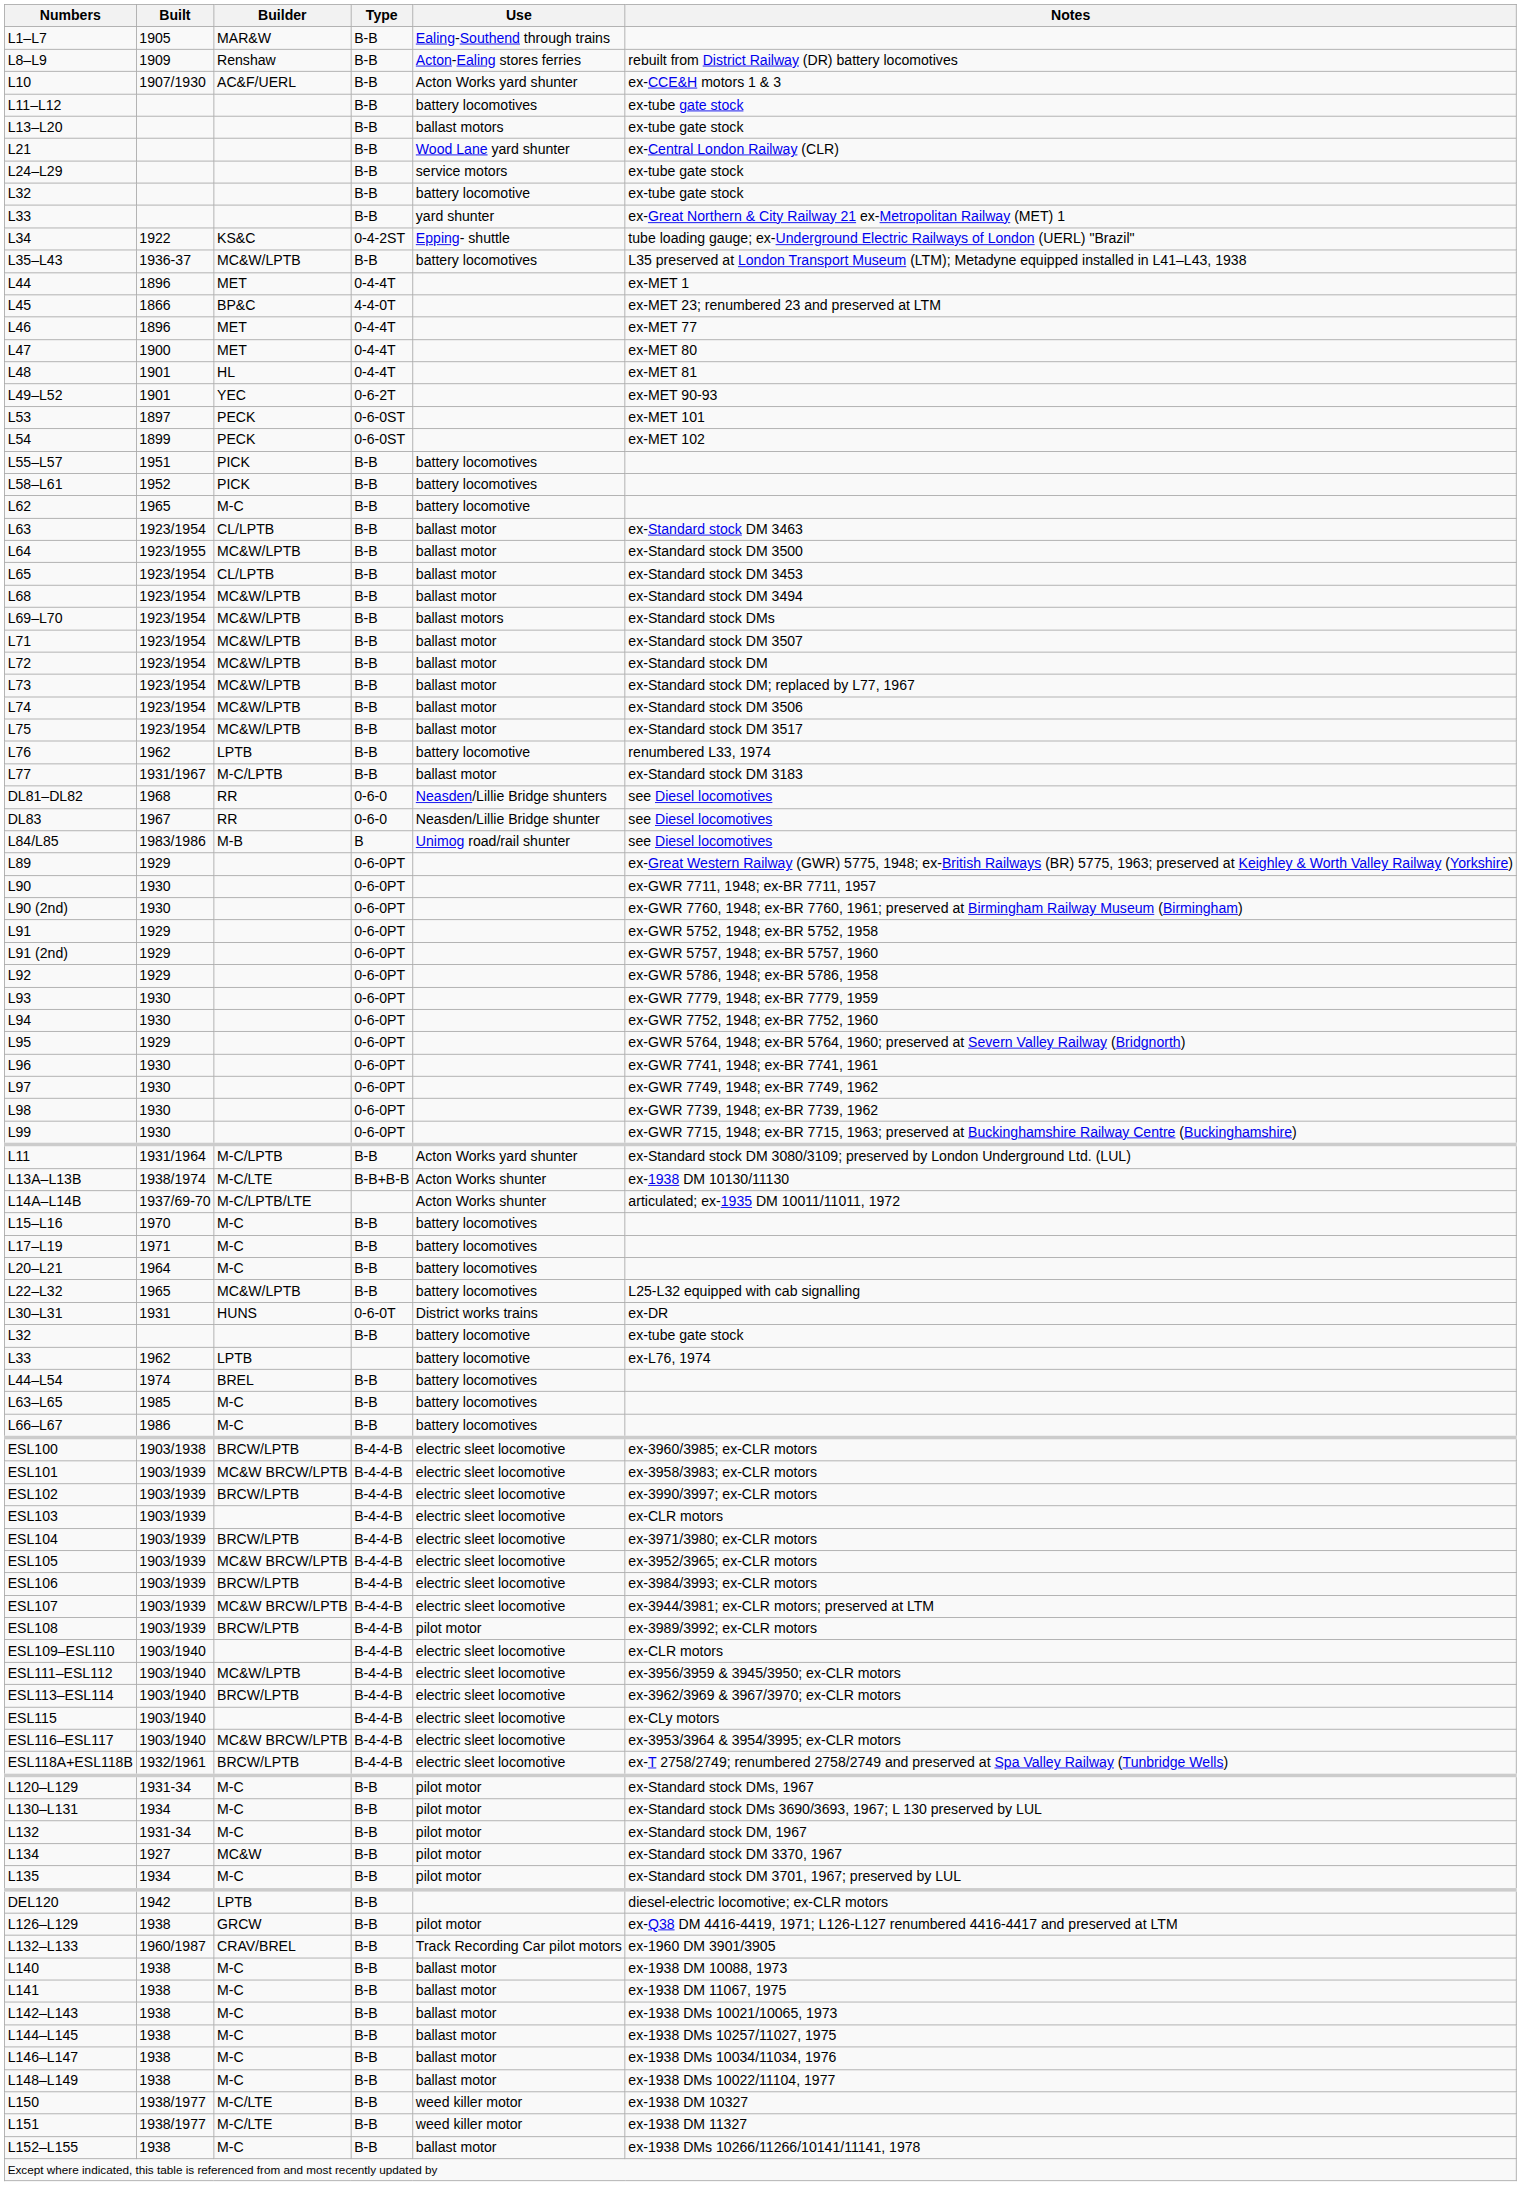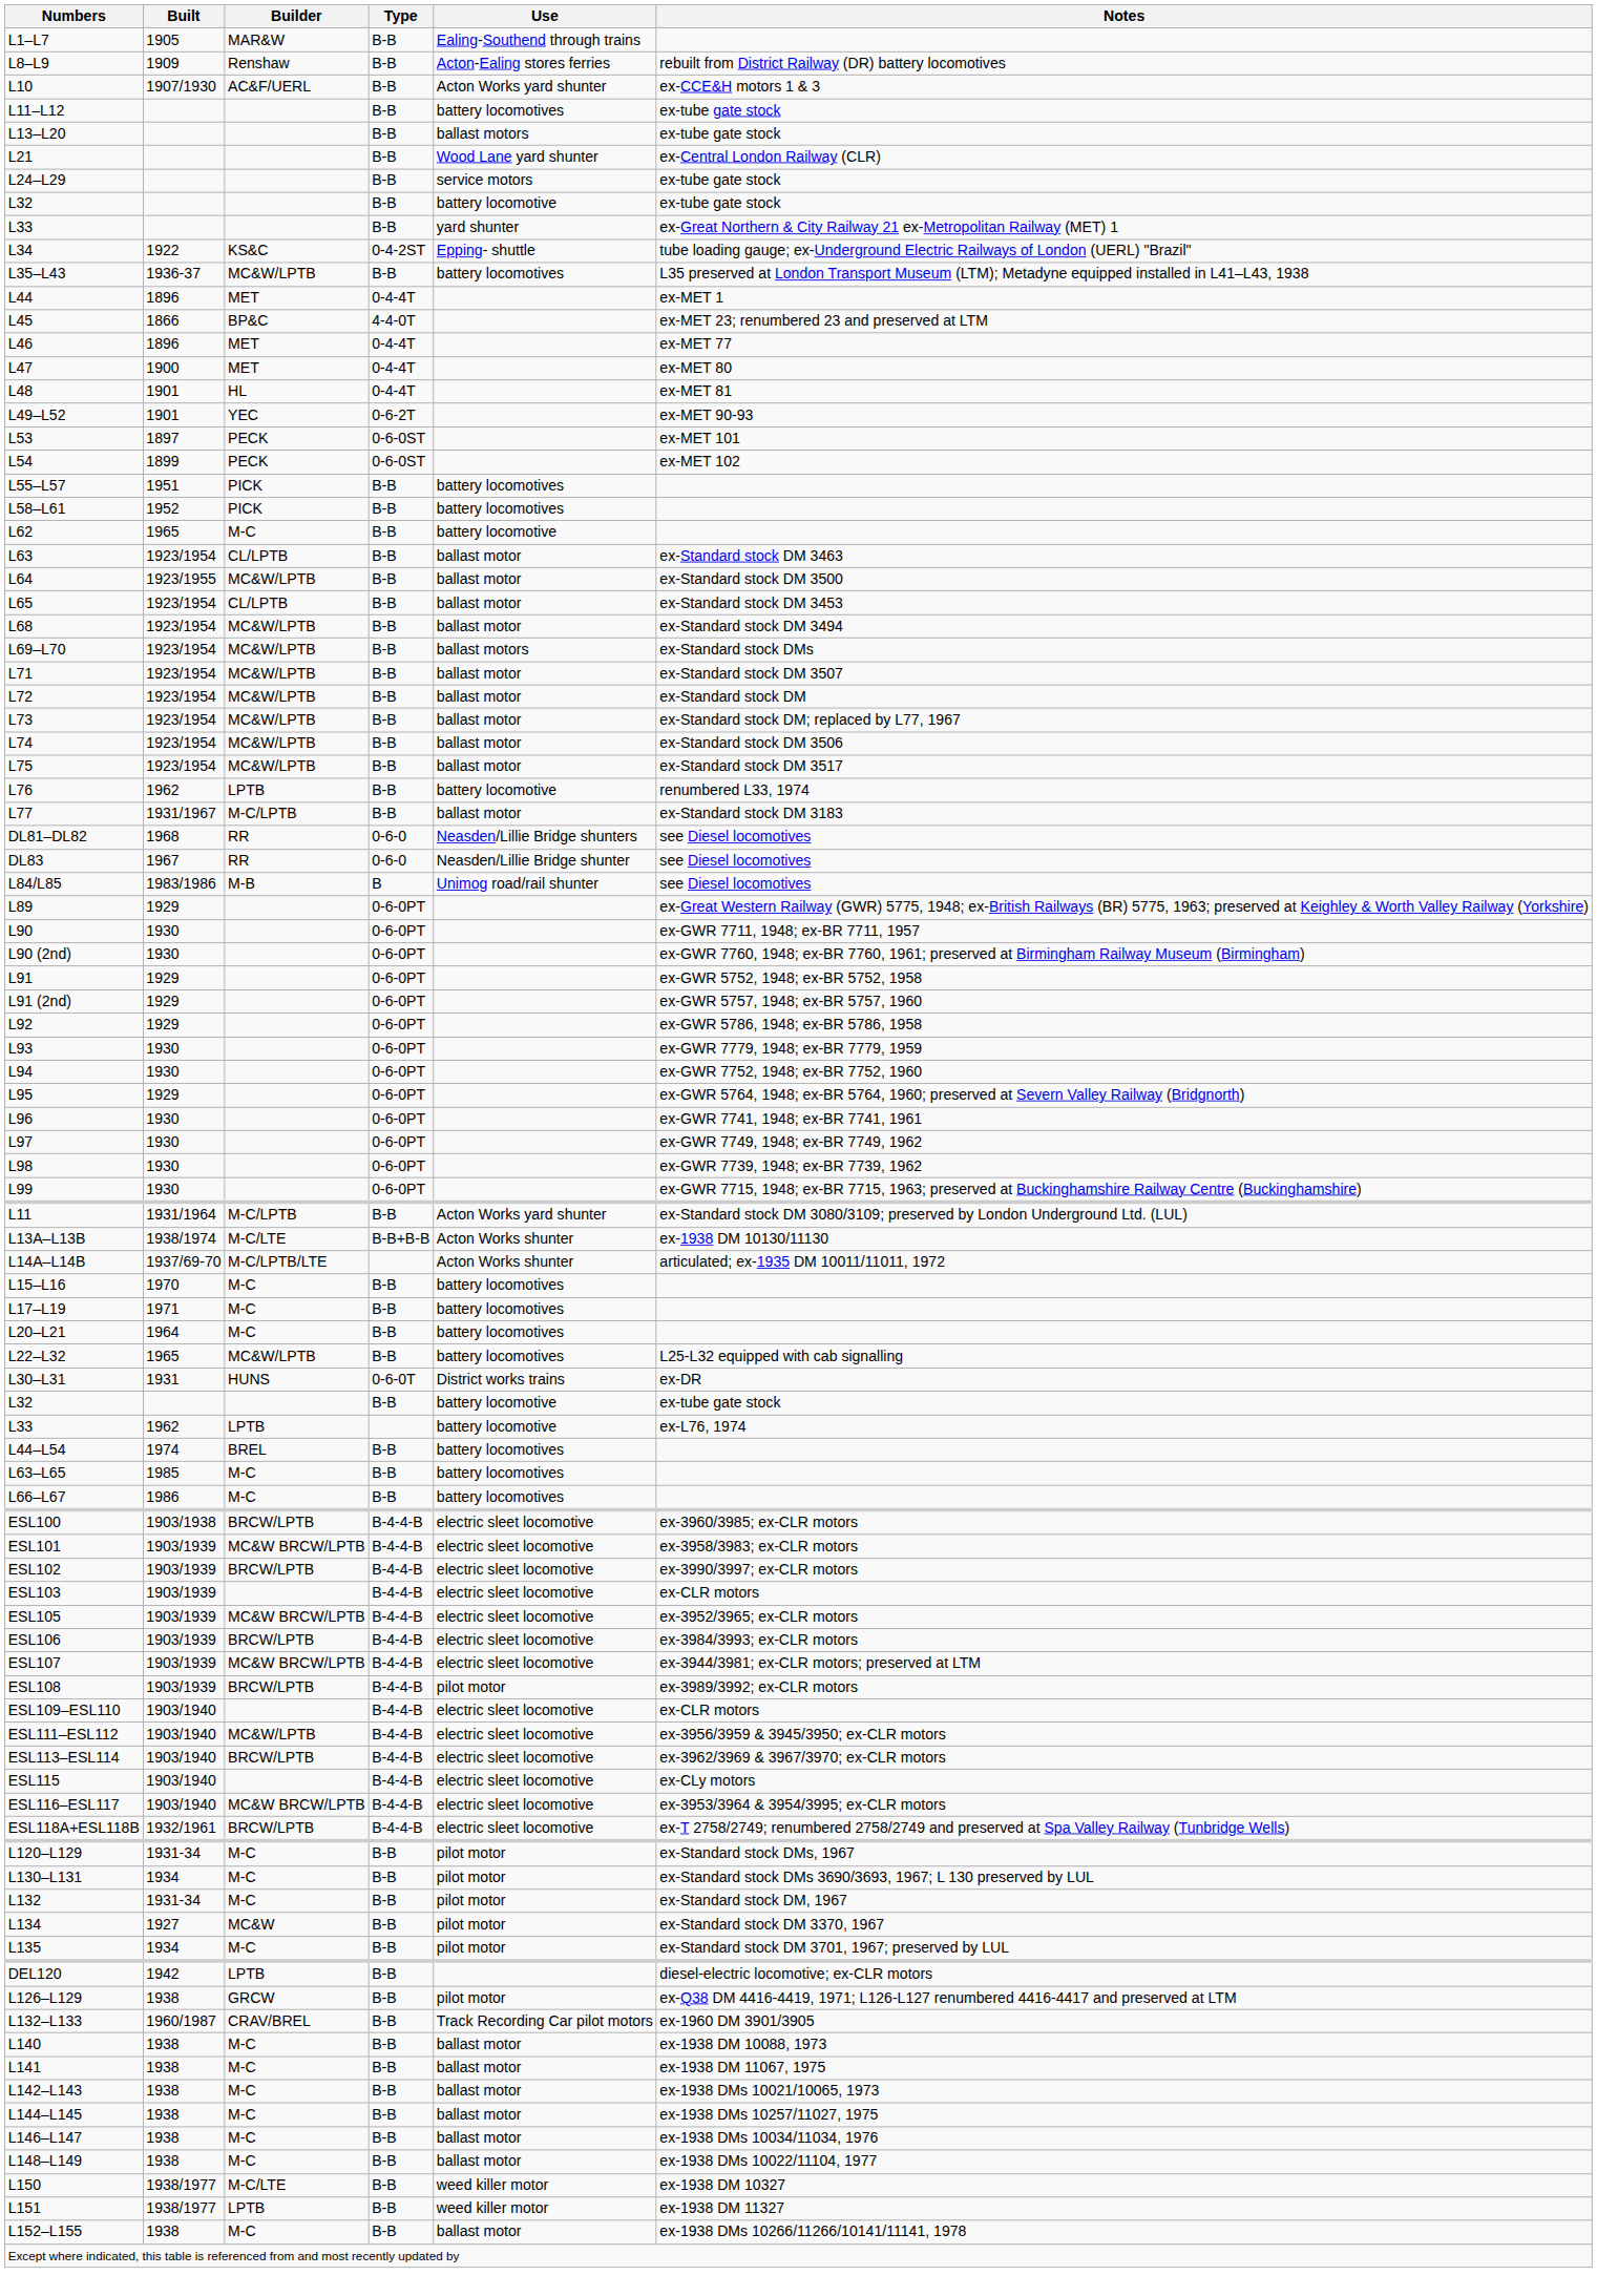- row: ESL104 | 1903/1939 | BRCW/LPTB | B-4-4-B | electric sleet locomotive | ex-3971/3980; ex-CLR motors
L151 | Builder: M-C/LTE -> LPTB
